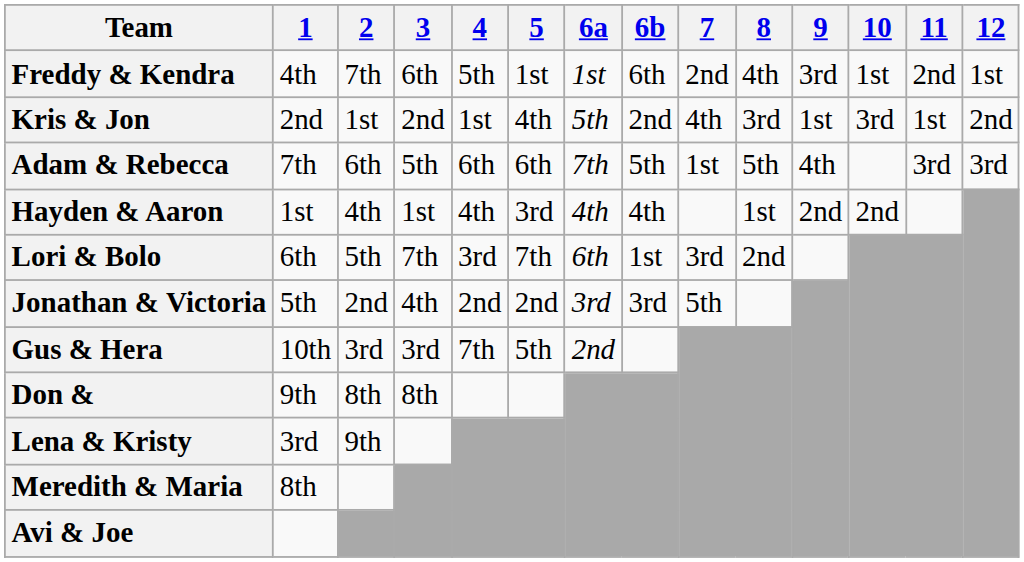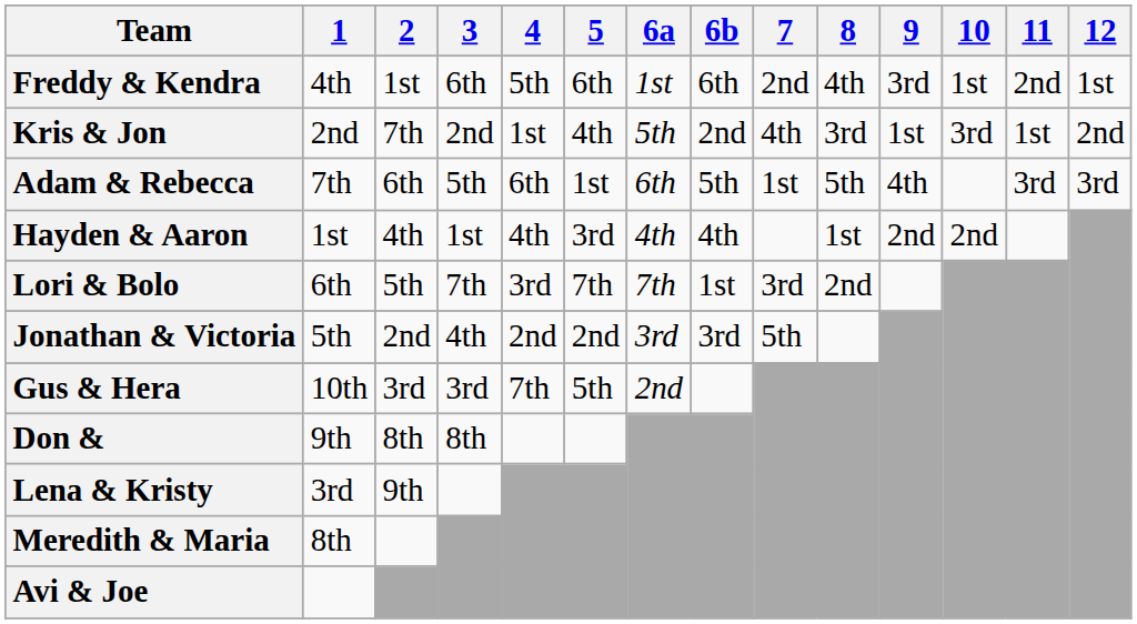Freddy & Kendra | 2: 7th -> 1st
Freddy & Kendra | 5: 1st -> 6th
Kris & Jon | 2: 1st -> 7th
Adam & Rebecca | 5: 6th -> 1st
Adam & Rebecca | 6a: 7th -> 6th
Lori & Bolo | 6a: 6th -> 7th
